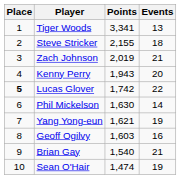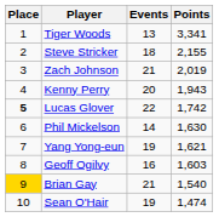columns swapped: Points <-> Events
Brian Gay | Place: no background -> gold background
